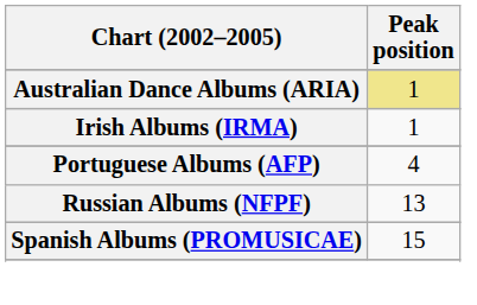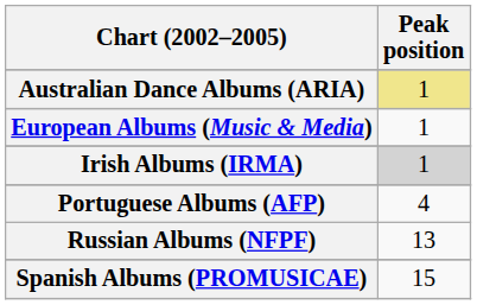+ row: European Albums (Music & Media) | 1
Irish Albums (IRMA) | Peak position: no background -> lightgrey background
